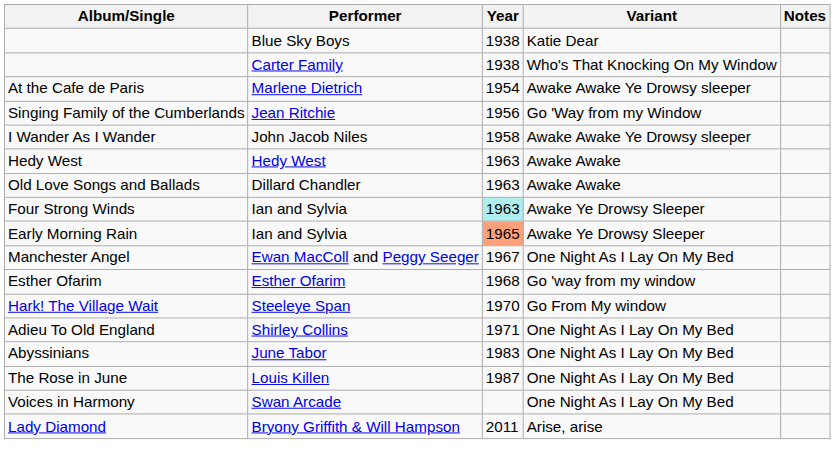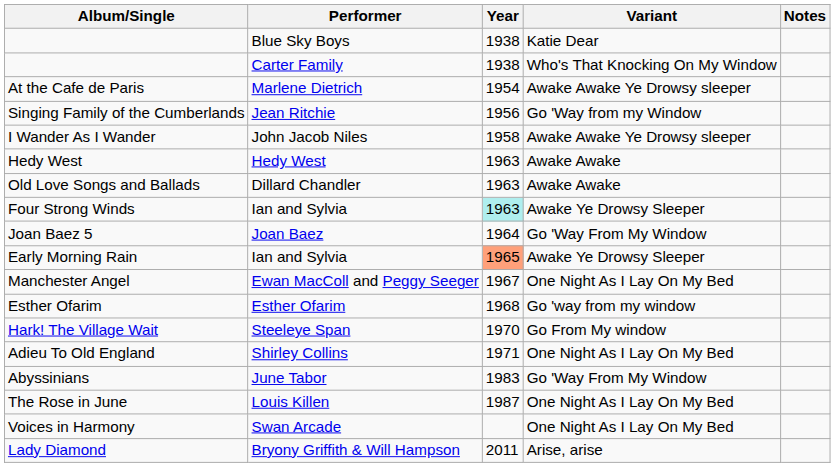+ row: Joan Baez 5 | Joan Baez | 1964 | Go 'Way From My Window
Abyssinians | Variant: One Night As I Lay On My Bed -> Go 'Way From My Window
